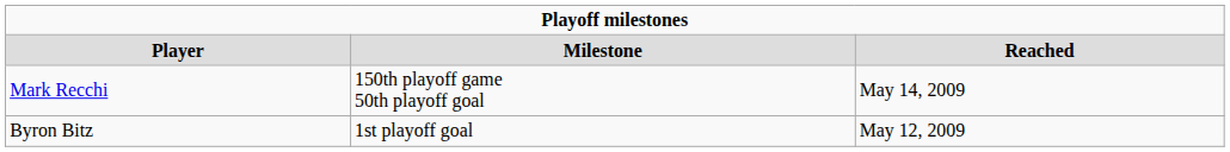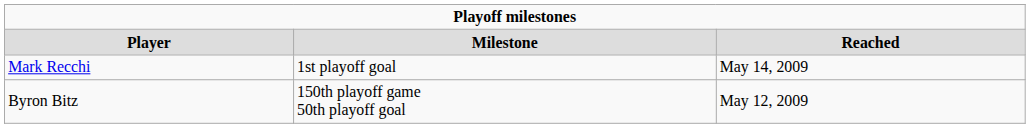Mark Recchi | column 2: 150th playoff game 50th playoff goal -> 1st playoff goal
Byron Bitz | column 2: 1st playoff goal -> 150th playoff game 50th playoff goal
